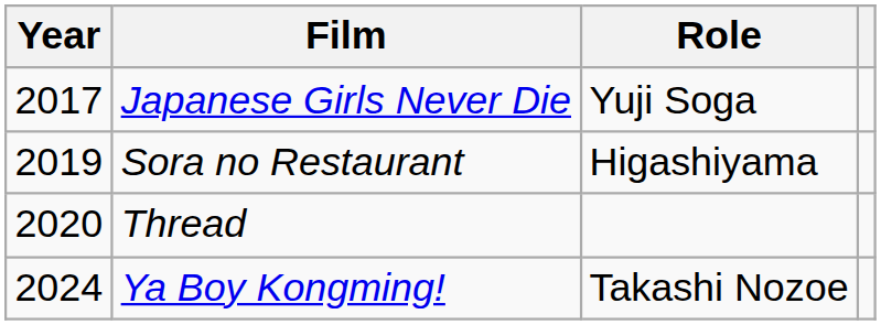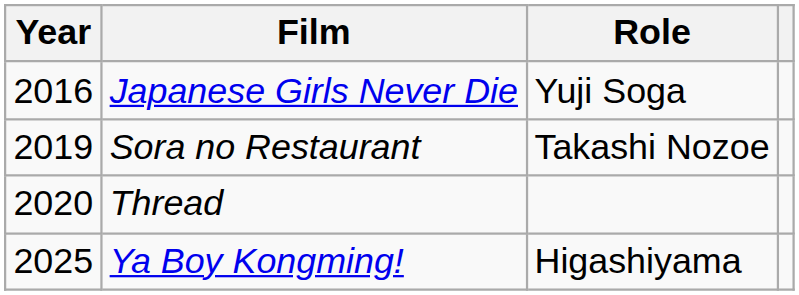Japanese Girls Never Die | Year: 2017 -> 2016
Sora no Restaurant | Role: Higashiyama -> Takashi Nozoe
Ya Boy Kongming! | Year: 2024 -> 2025
Ya Boy Kongming! | Role: Takashi Nozoe -> Higashiyama
